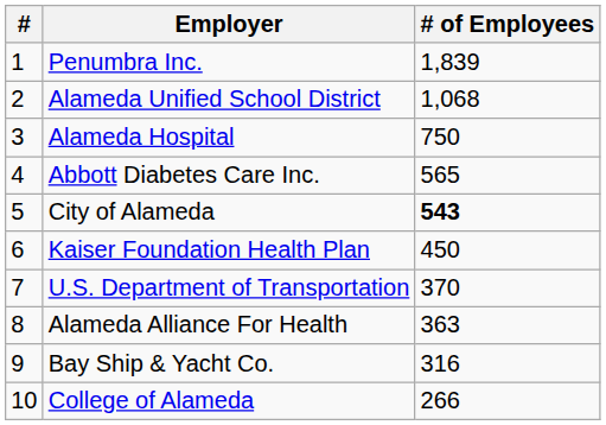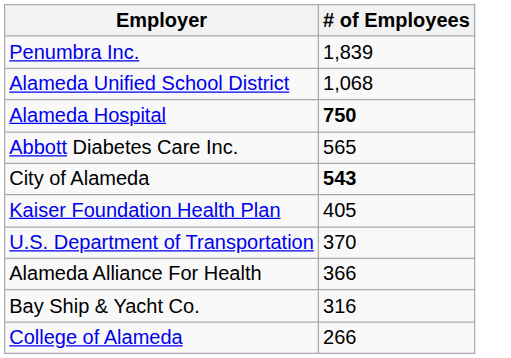- column: # | 1 | 2 | 3 | 4 | 5 | 6 | 7 | 8 | 9 | 10
Alameda Hospital | # of Employees: normal -> bold
Kaiser Foundation Health Plan | # of Employees: 450 -> 405
Alameda Alliance For Health | # of Employees: 363 -> 366
